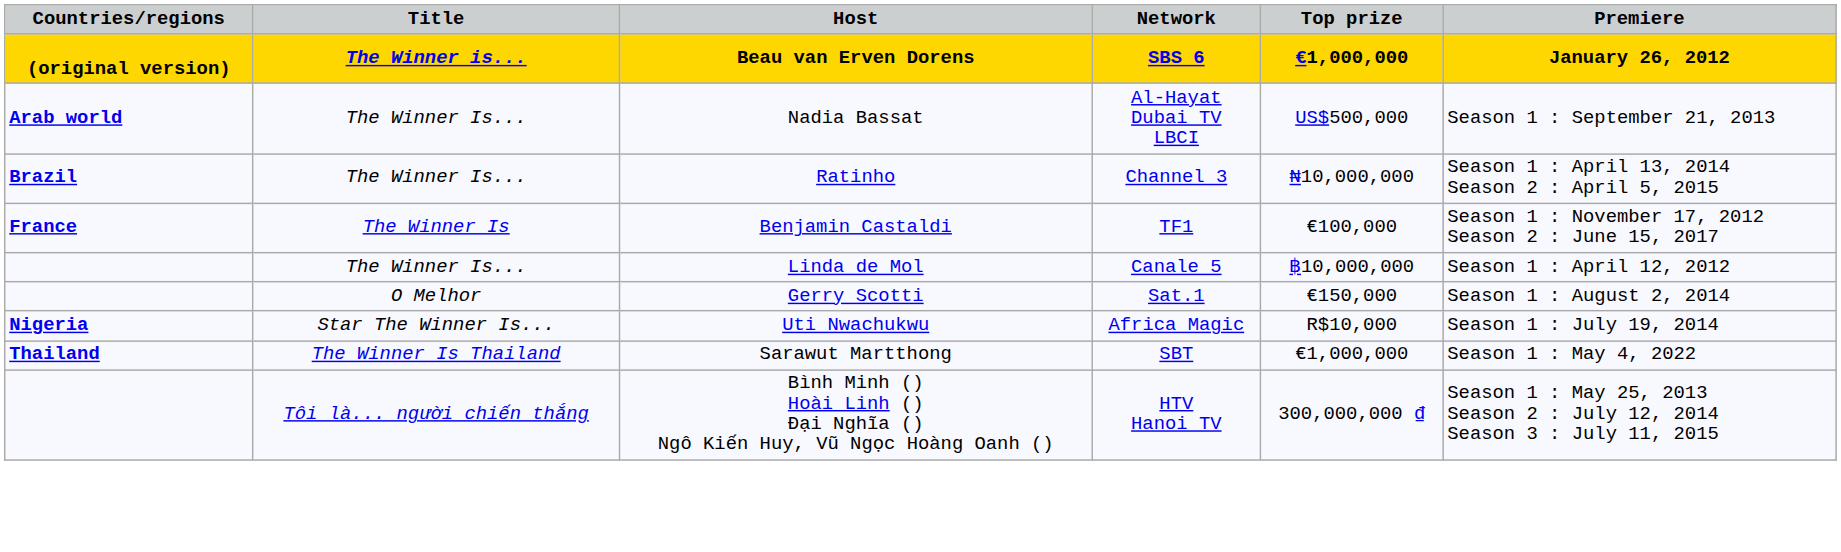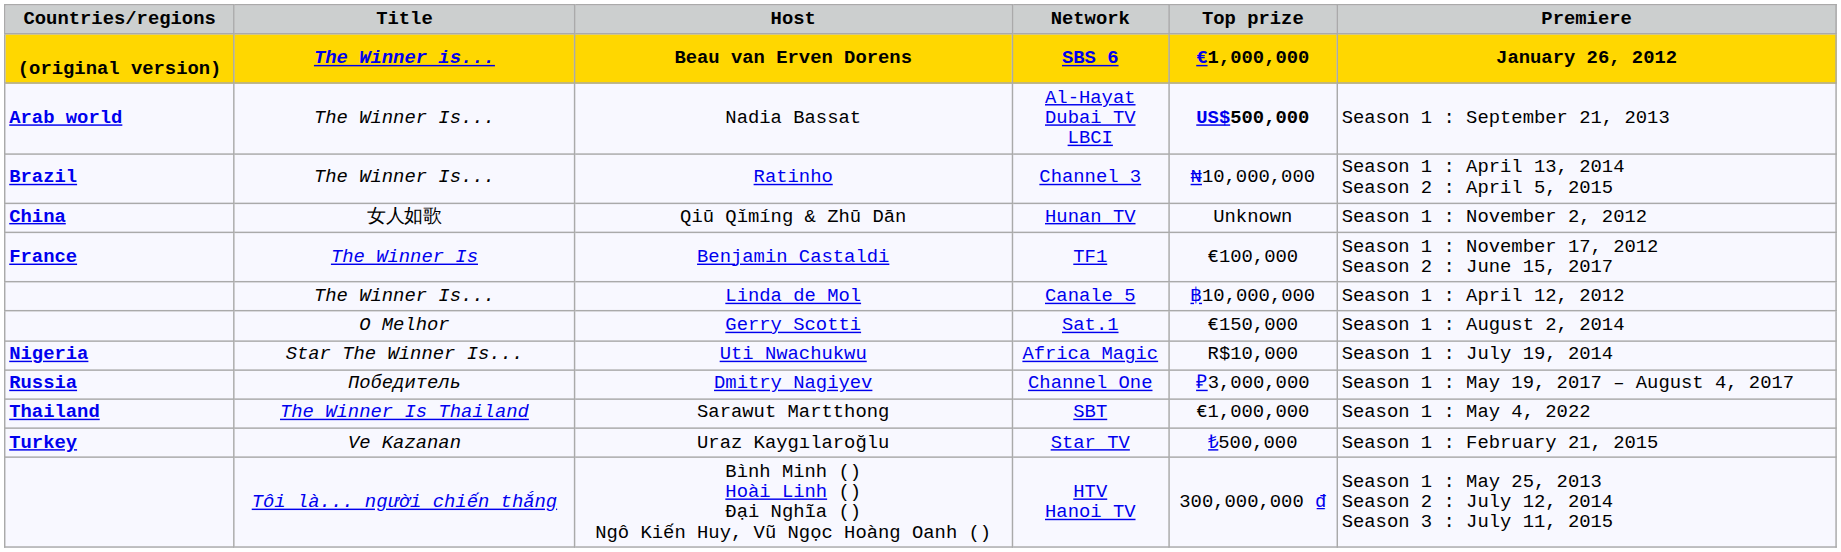Nadia Bassat | Top prize / €1,000,000: normal -> bold
+ row: China | 女人如歌 | Qiū Qǐmíng & Zhū Dān | Hunan TV | Unknown | Season 1 : November 2, 2012
+ row: Russia | Победитель | Dmitry Nagiyev | Channel One | ₽3,000,000 | Season 1 : May 19, 2017 – August 4, 2017
+ row: Turkey | Ve Kazanan | Uraz Kaygılaroğlu | Star TV | ₺500,000 | Season 1 : February 21, 2015
